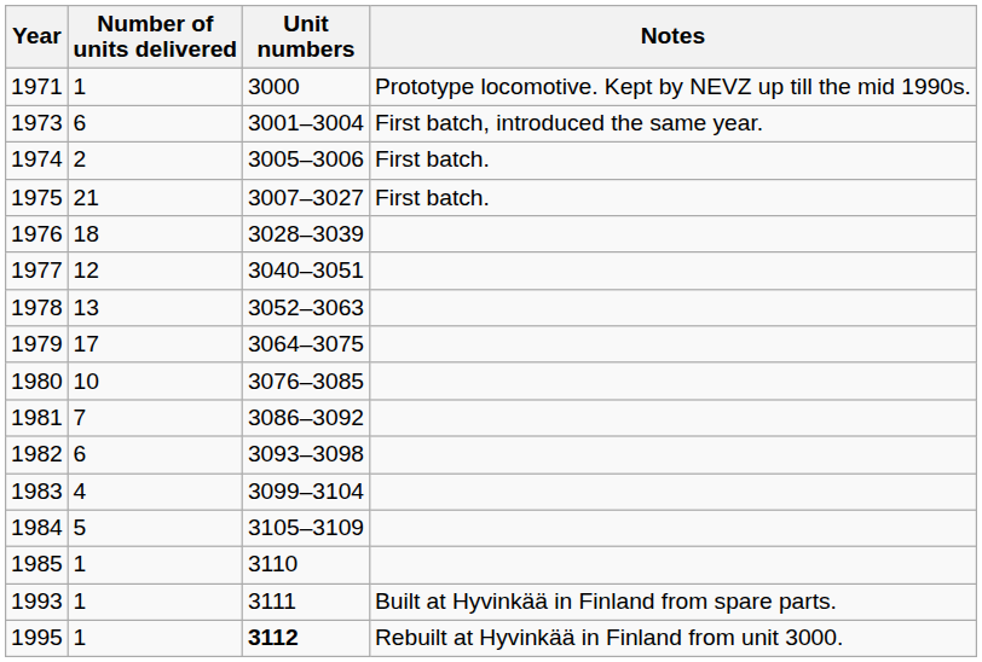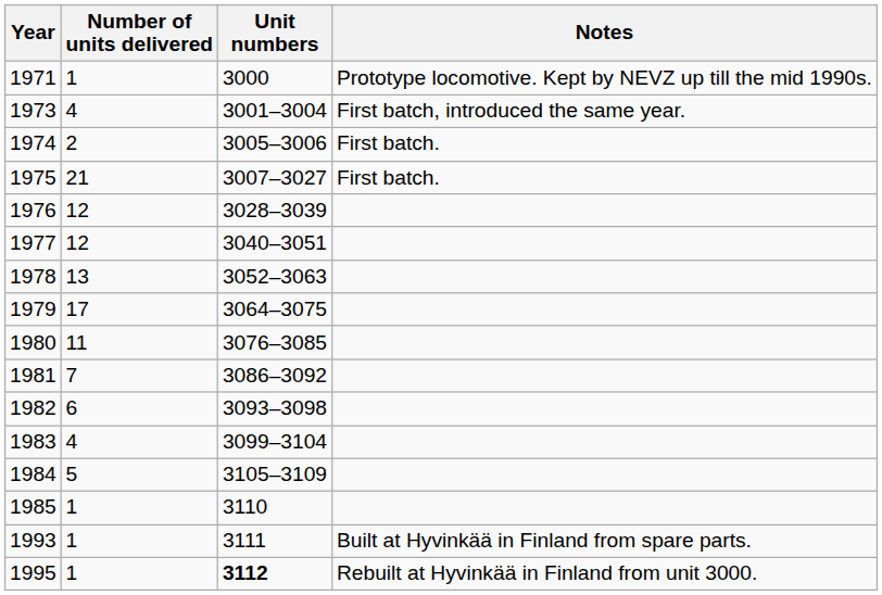1973 | Number of units delivered: 6 -> 4
1976 | Number of units delivered: 18 -> 12
1980 | Number of units delivered: 10 -> 11
